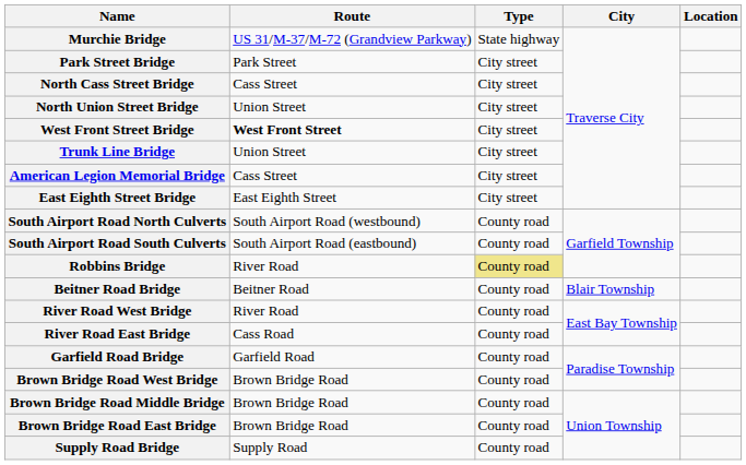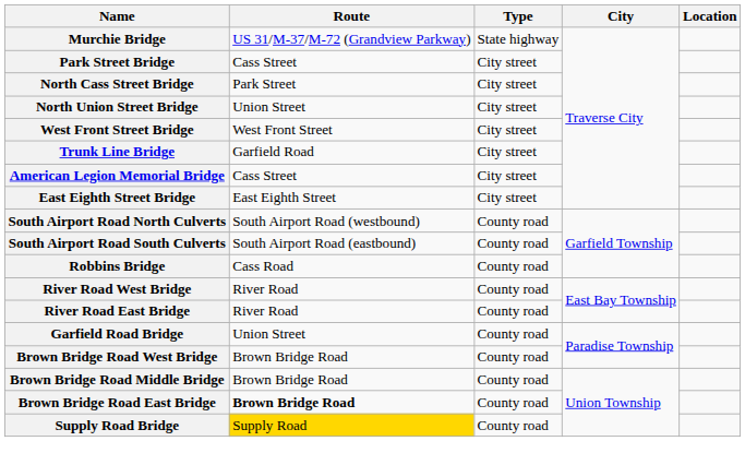Park Street Bridge | Route: Park Street -> Cass Street
North Cass Street Bridge | Route: Cass Street -> Park Street
West Front Street Bridge | Route: bold -> normal
Trunk Line Bridge | Route: Union Street -> Garfield Road
Robbins Bridge | Route: River Road -> Cass Road
Robbins Bridge | Type: khaki background -> no background
- row: Beitner Road Bridge | Beitner Road | County road | Blair Township
River Road East Bridge | Route: Cass Road -> River Road
Garfield Road Bridge | Route: Garfield Road -> Union Street
Brown Bridge Road East Bridge | Route: normal -> bold
Supply Road Bridge | Route: no background -> gold background
